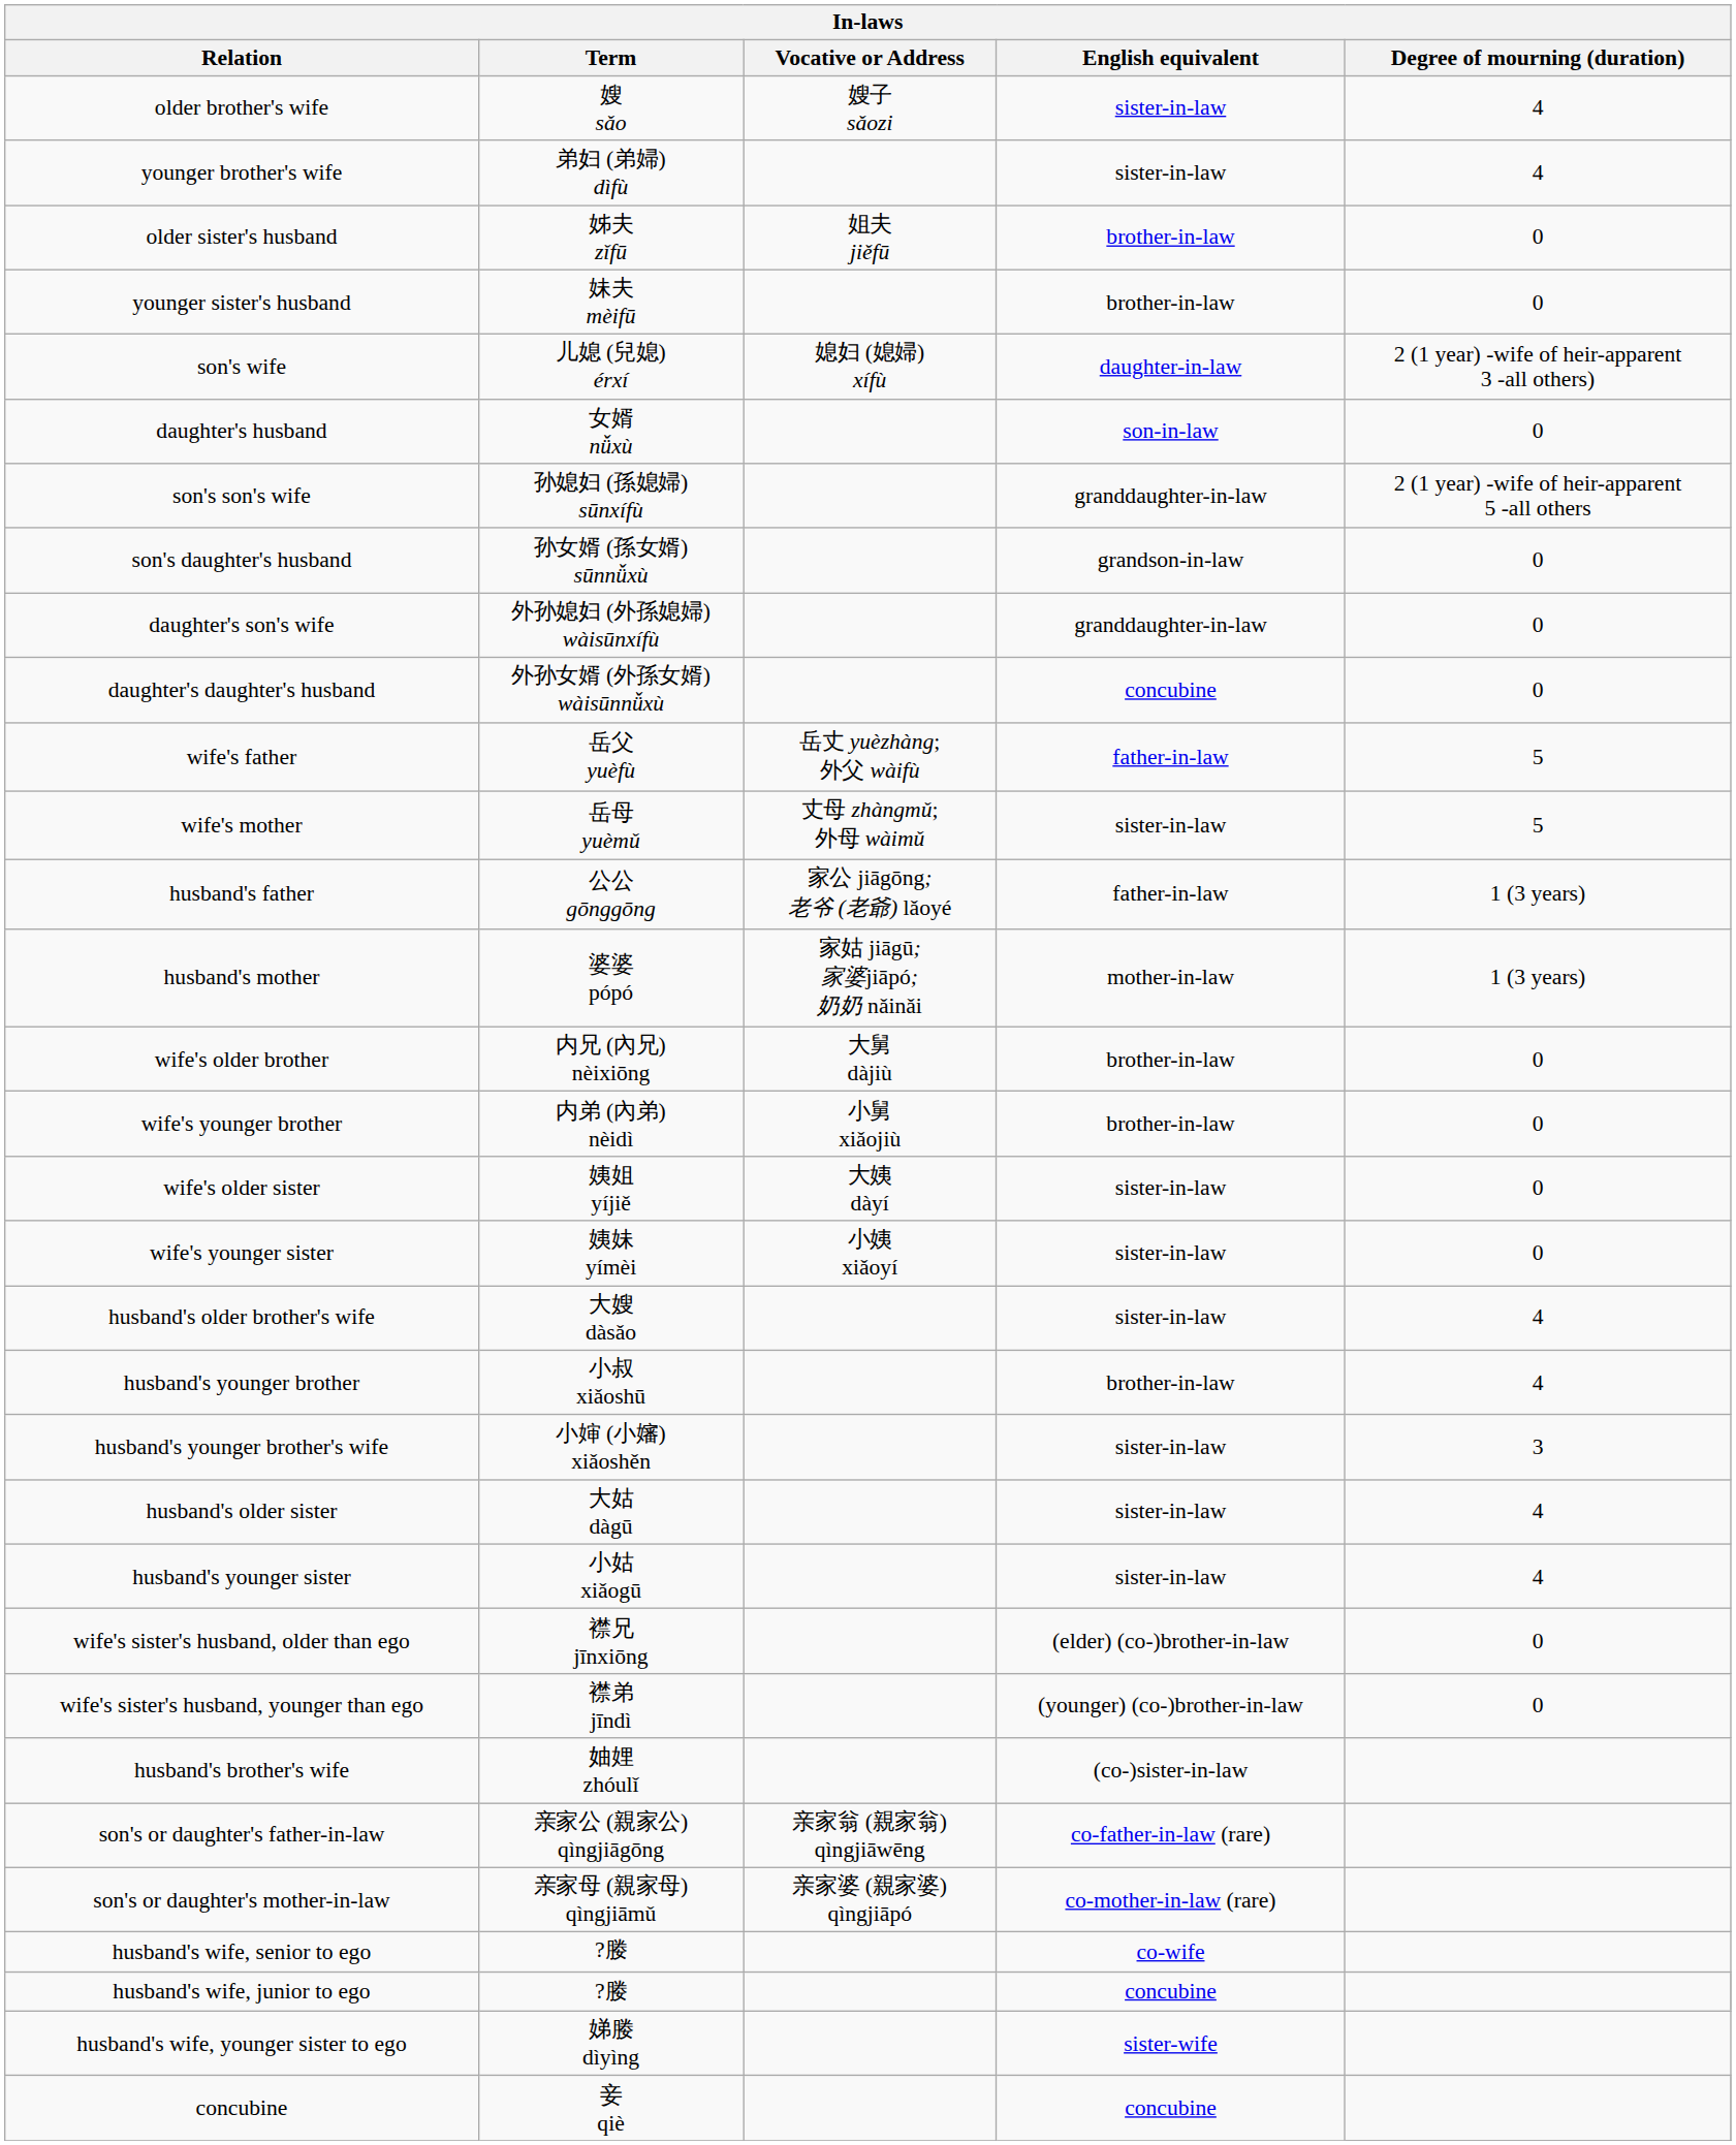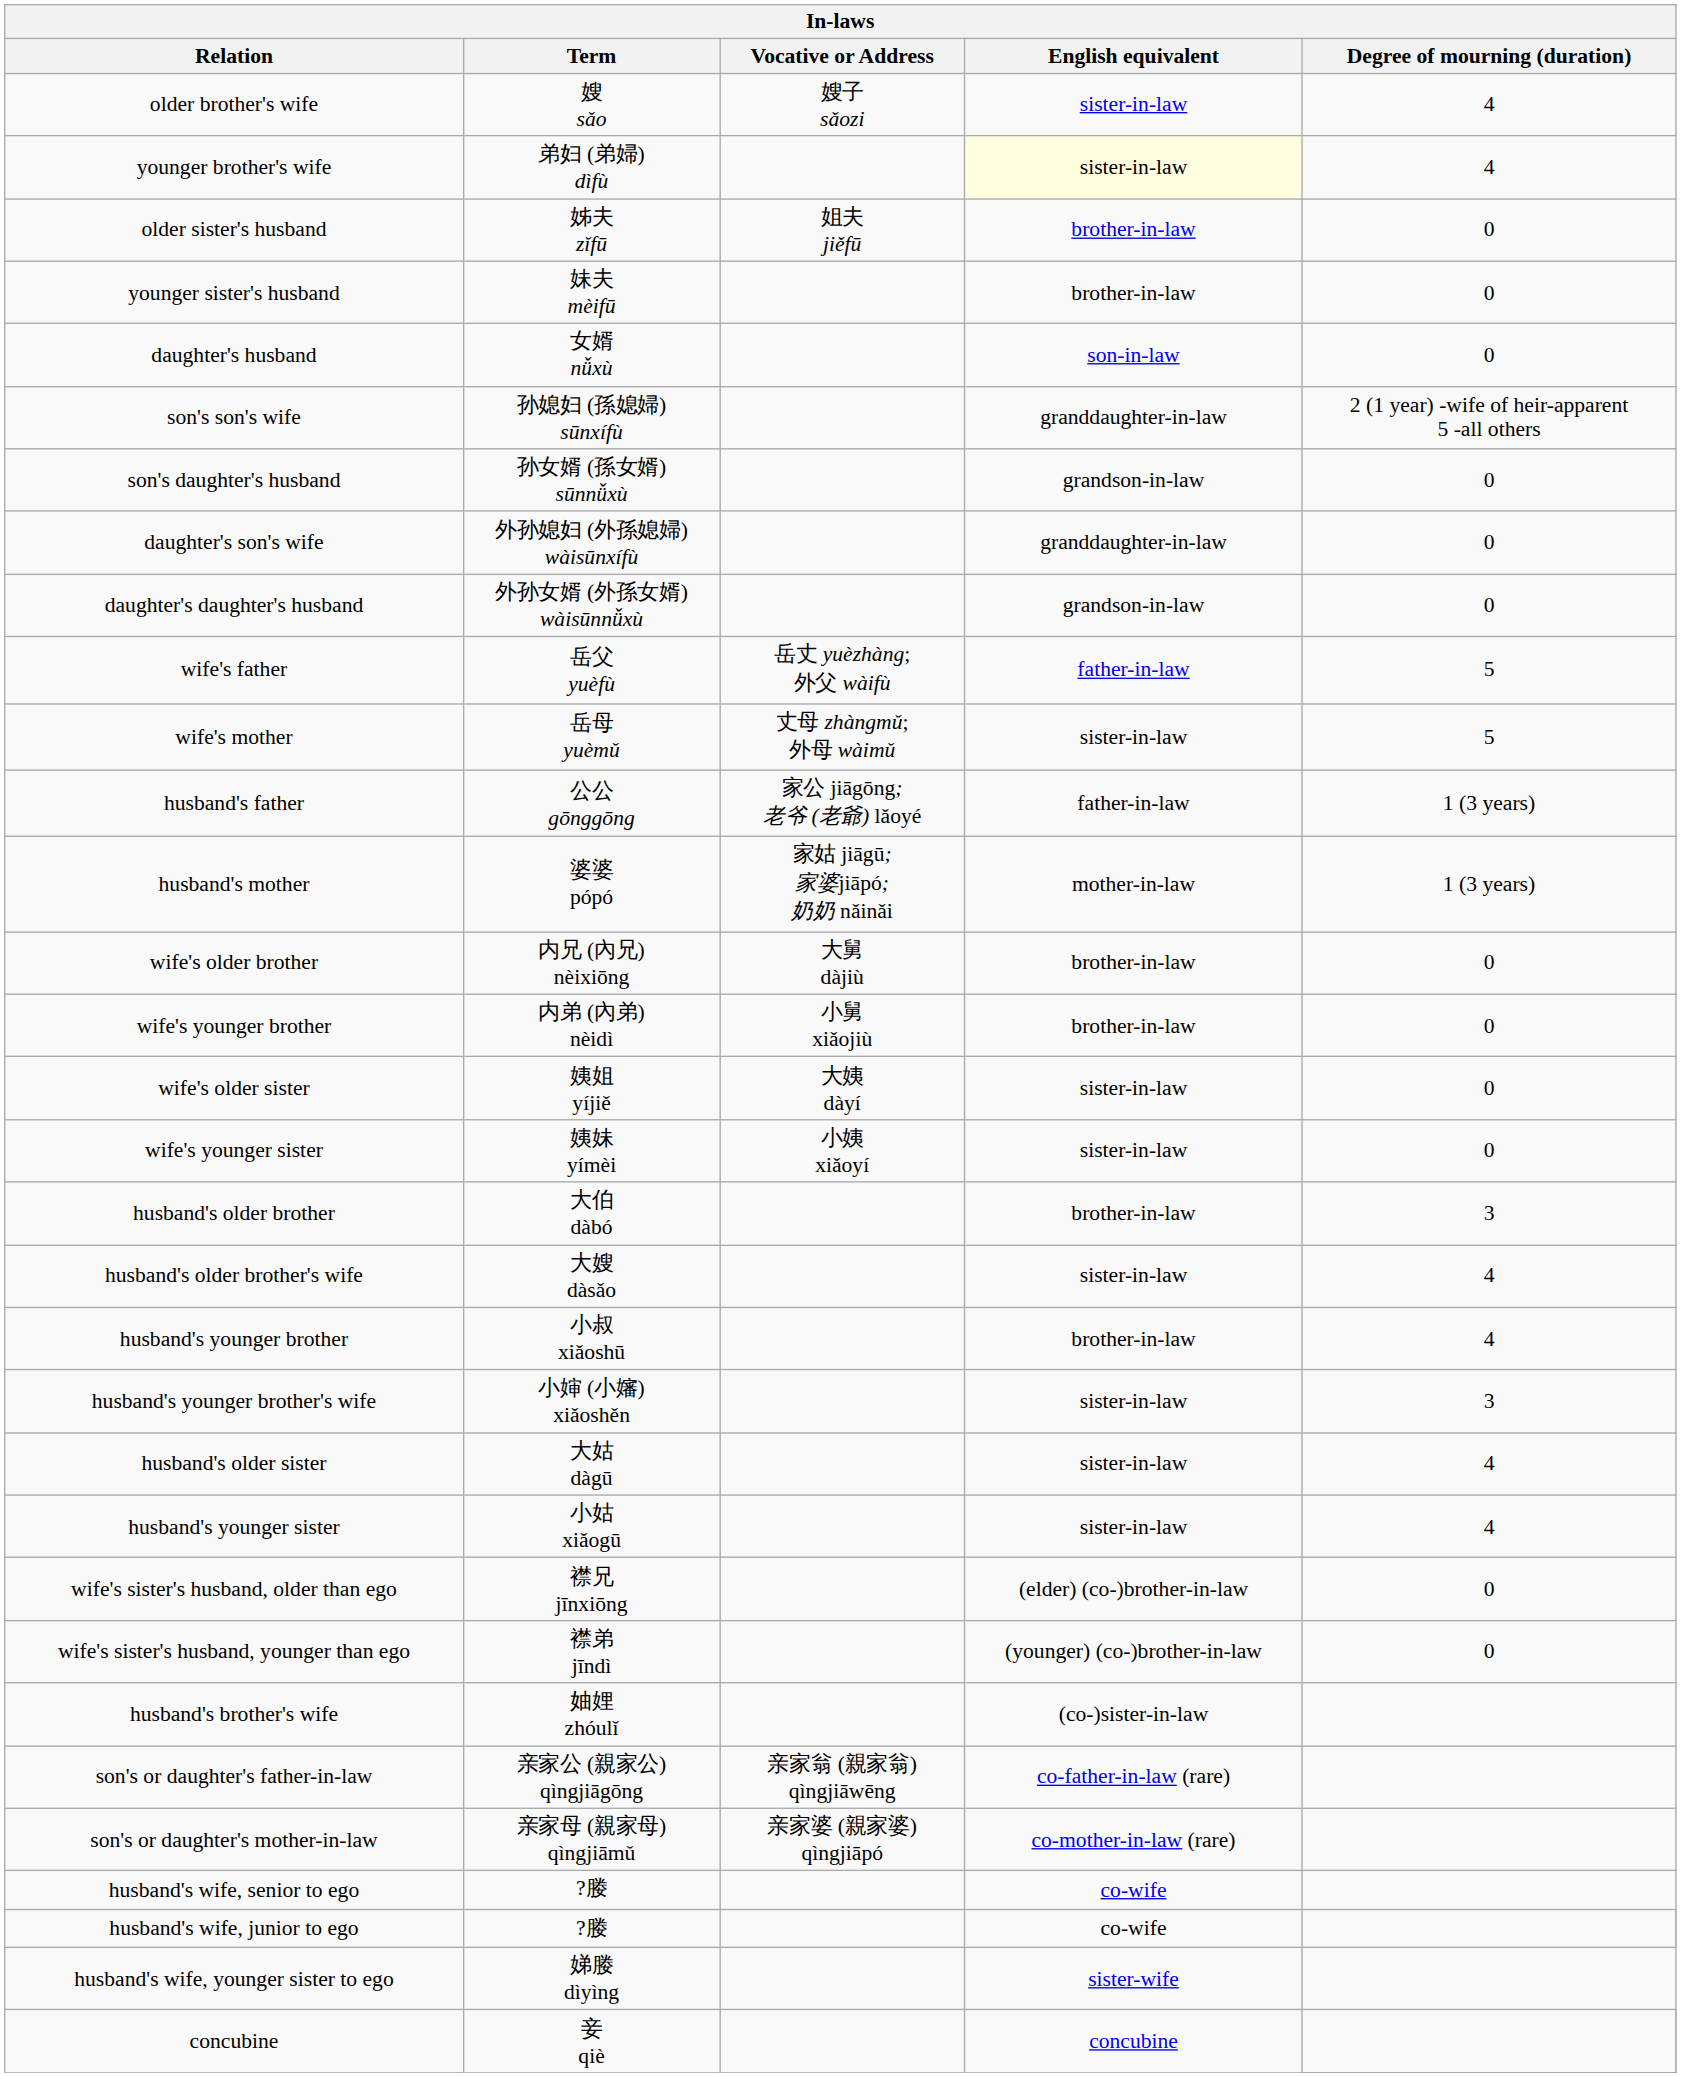younger brother's wife | English equivalent: no background -> lightyellow background
- row: son's wife | 儿媳 (兒媳) érxí | 媳妇 (媳婦) xífù | daughter-in-law | 2 (1 year) -wife of heir-apparent 3 -all others)
daughter's daughter's husband | English equivalent: concubine -> grandson-in-law
+ row: husband's older brother | 大伯 dàbó | brother-in-law | 3
husband's wife, junior to ego | English equivalent: concubine -> co-wife
